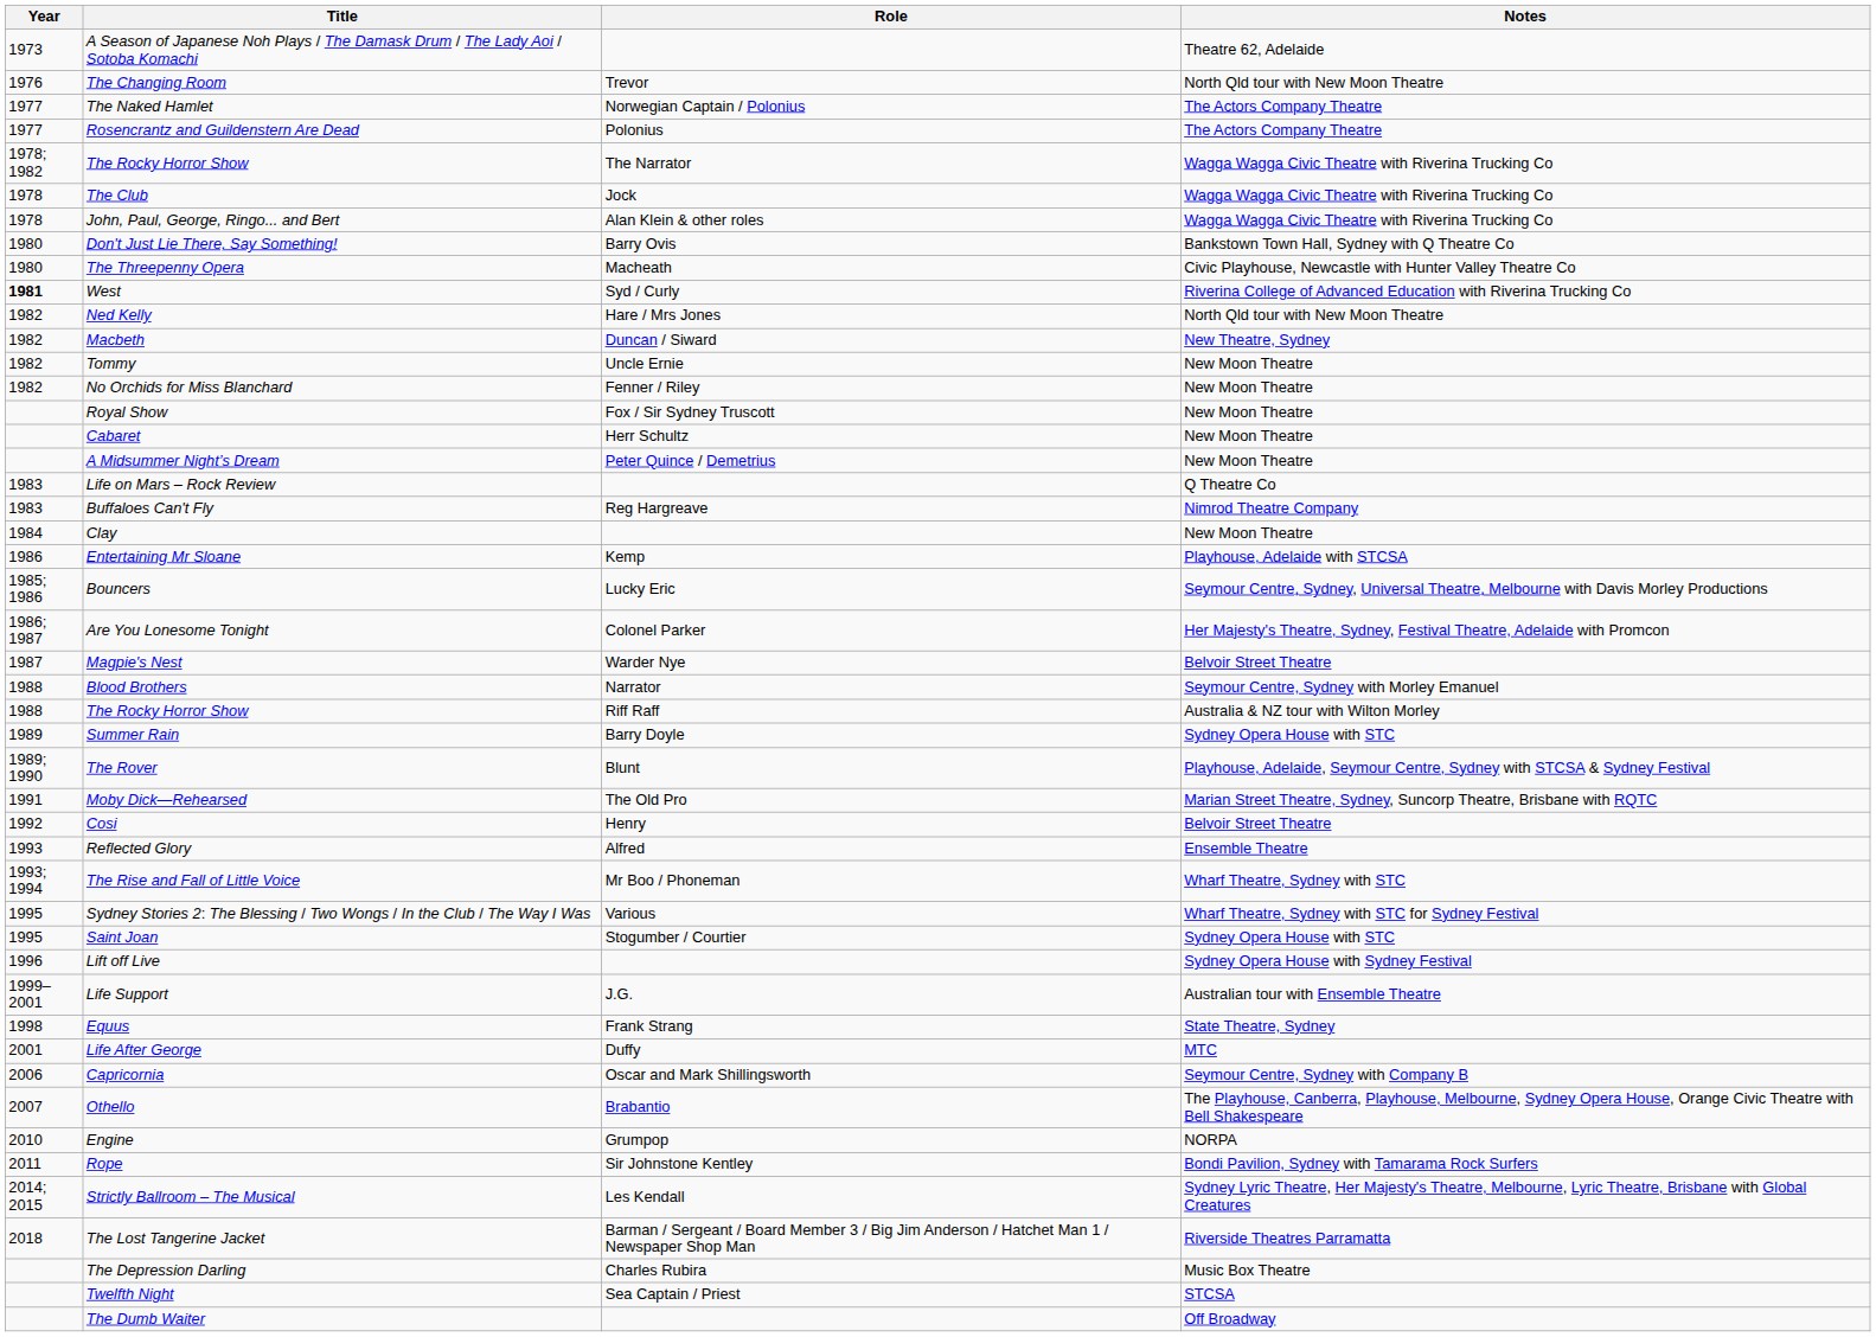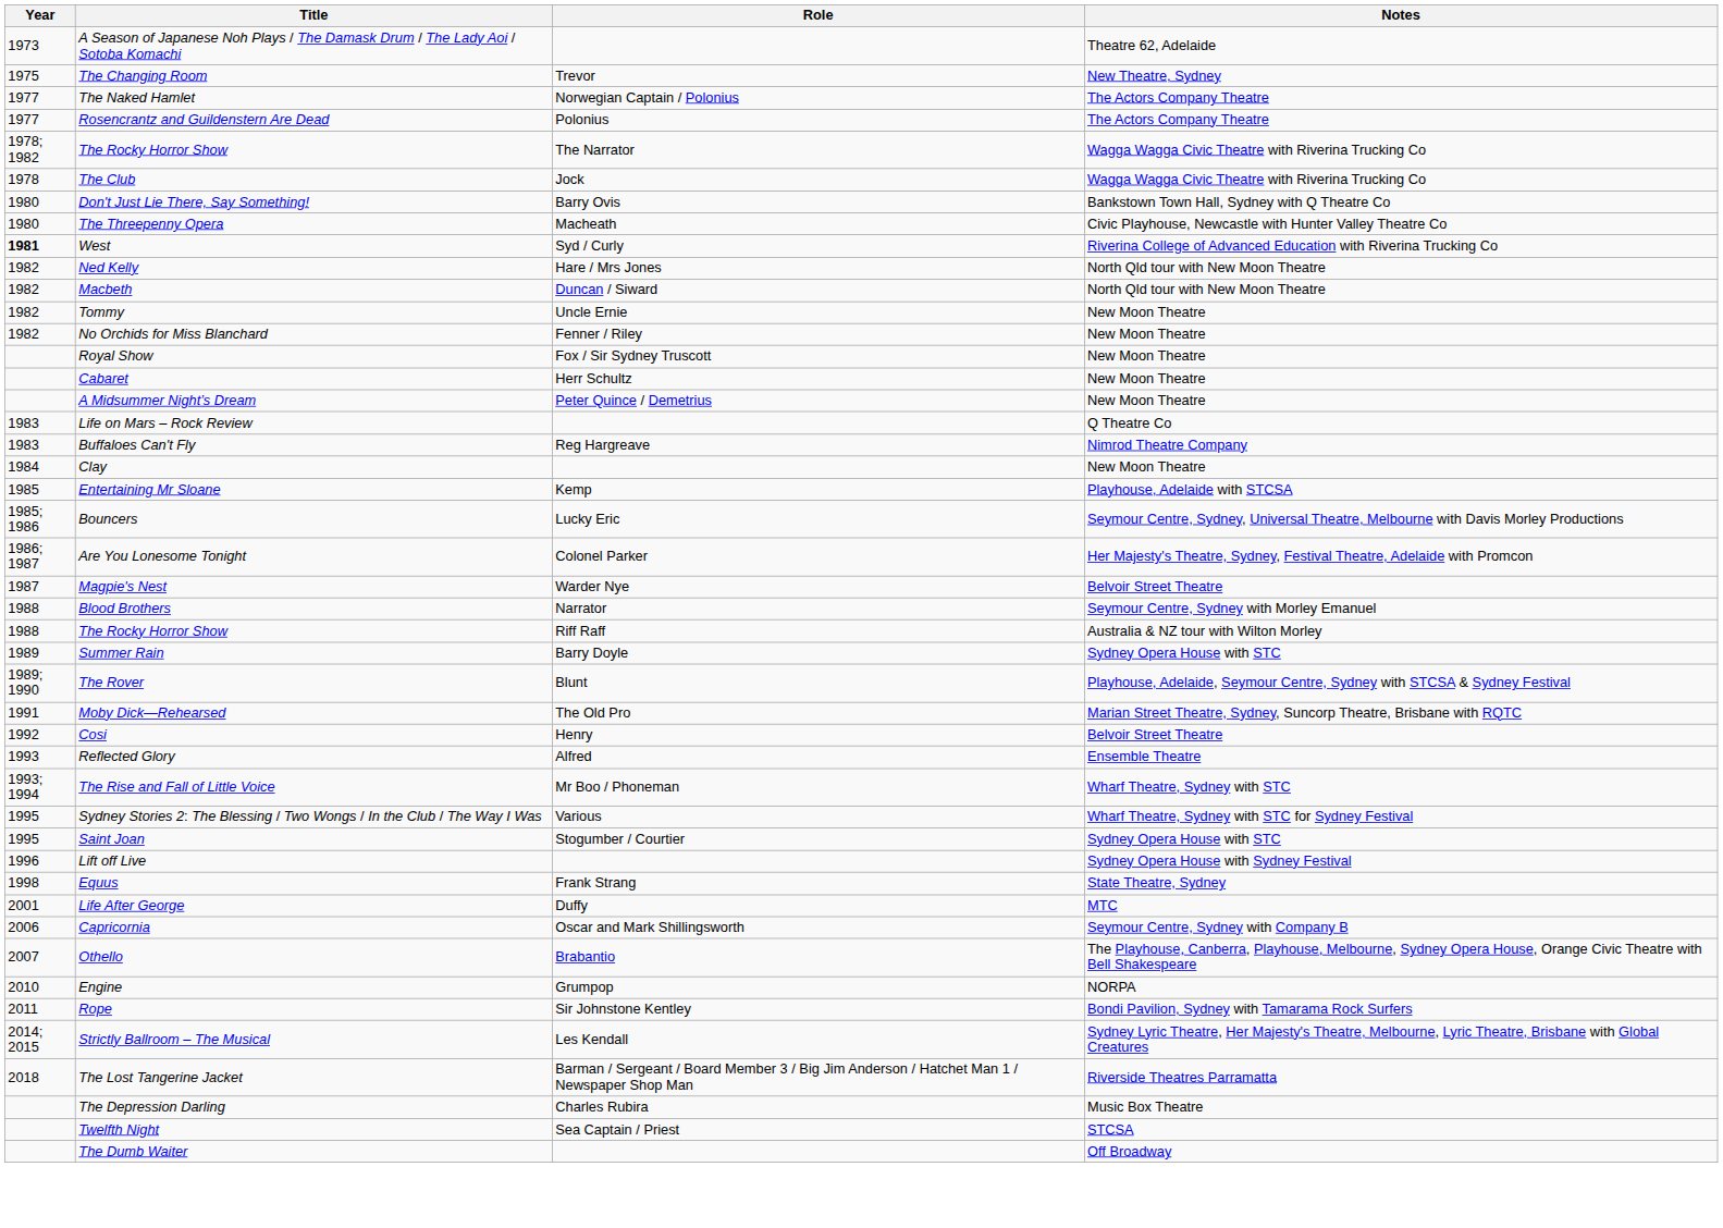The Changing Room | Year: 1976 -> 1975
The Changing Room | Notes: North Qld tour with New Moon Theatre -> New Theatre, Sydney
- row: 1978 | John, Paul, George, Ringo... and Bert | Alan Klein & other roles | Wagga Wagga Civic Theatre with Riverina Trucking Co
Macbeth | Notes: New Theatre, Sydney -> North Qld tour with New Moon Theatre
Entertaining Mr Sloane | Year: 1986 -> 1985
- row: 1999–2001 | Life Support | J.G. | Australian tour with Ensemble Theatre
